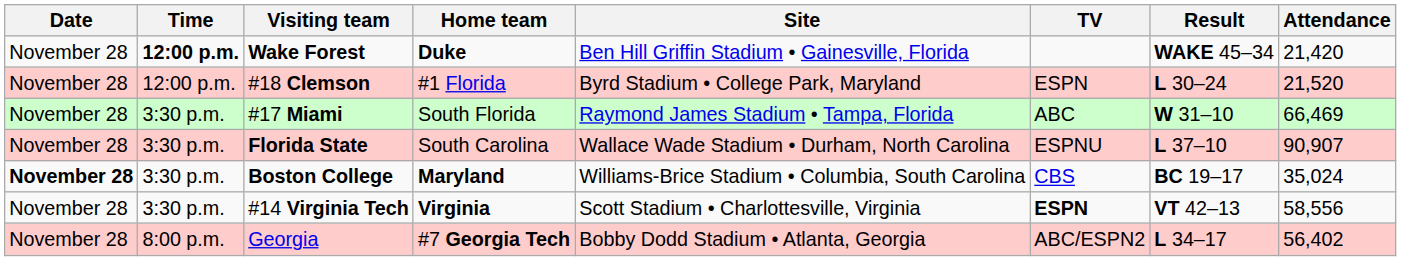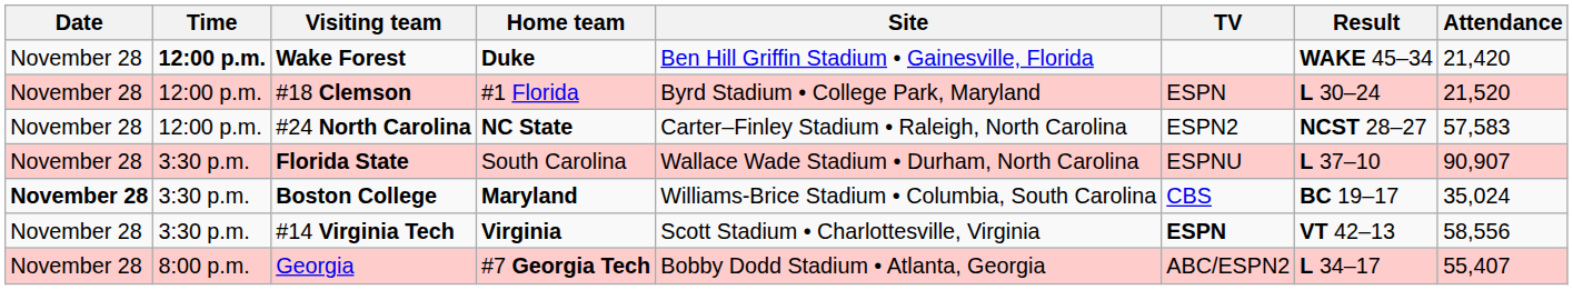+ row: November 28 | 12:00 p.m. | #24 North Carolina | NC State | Carter–Finley Stadium • Raleigh, North Carolina | ESPN2 | NCST 28–27 | 57,583
- row: November 28 | 3:30 p.m. | #17 Miami | South Florida | Raymond James Stadium • Tampa, Florida | ABC | W 31–10 | 66,469
Georgia | Attendance: 56,402 -> 55,407
